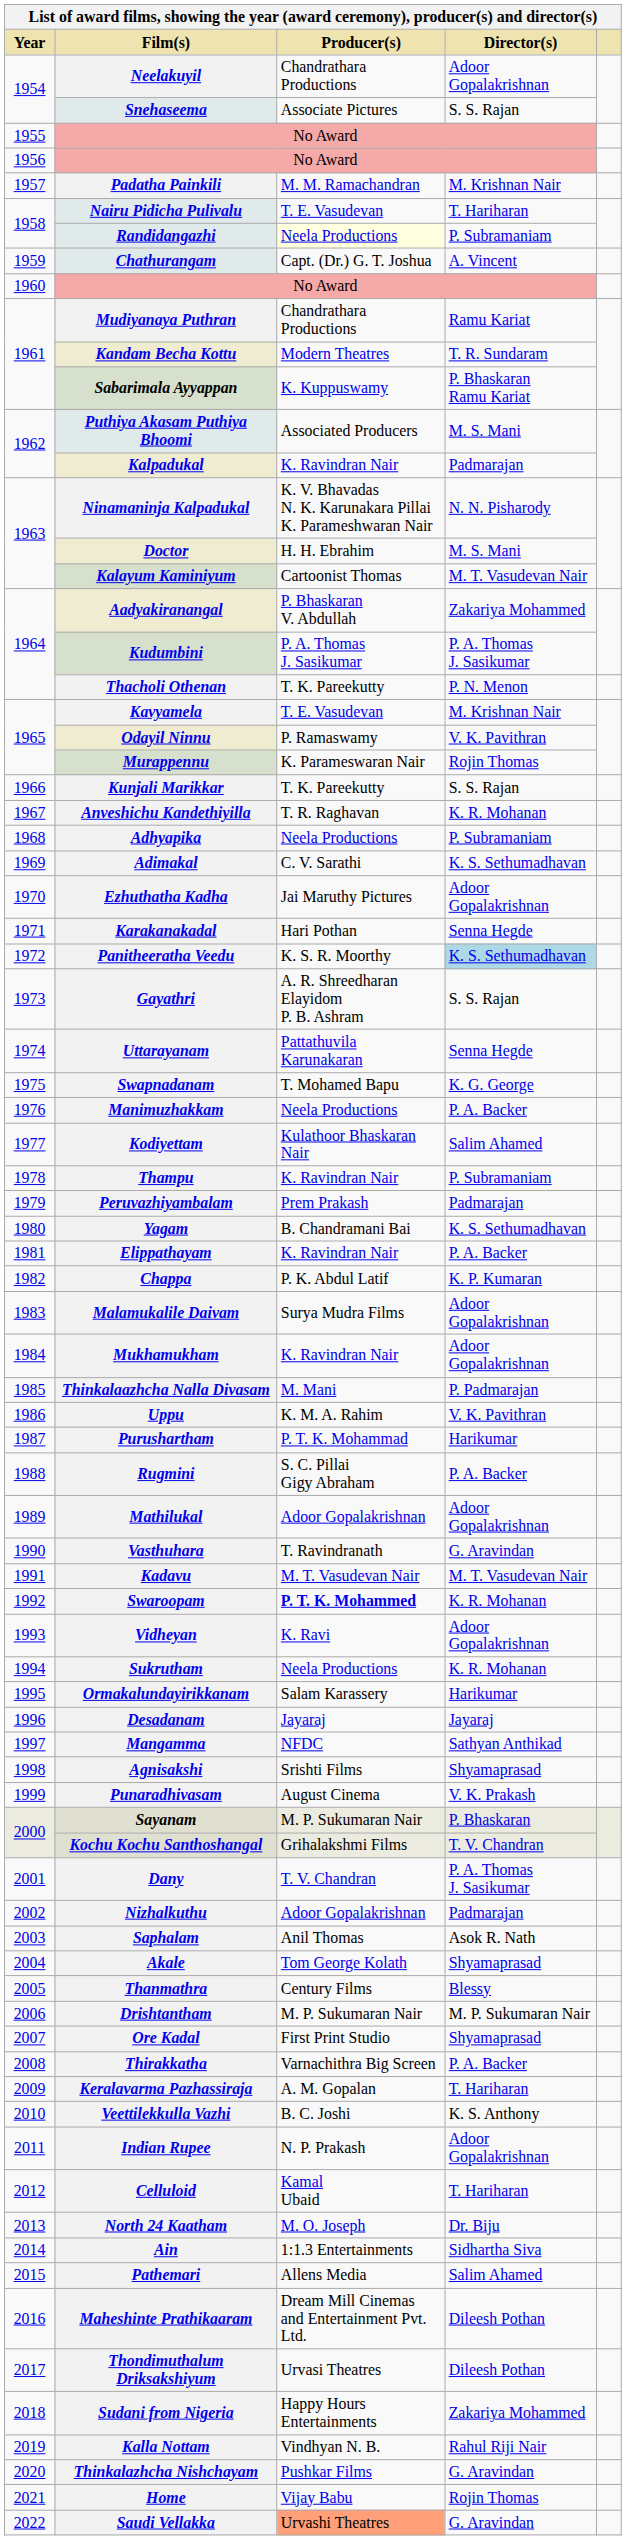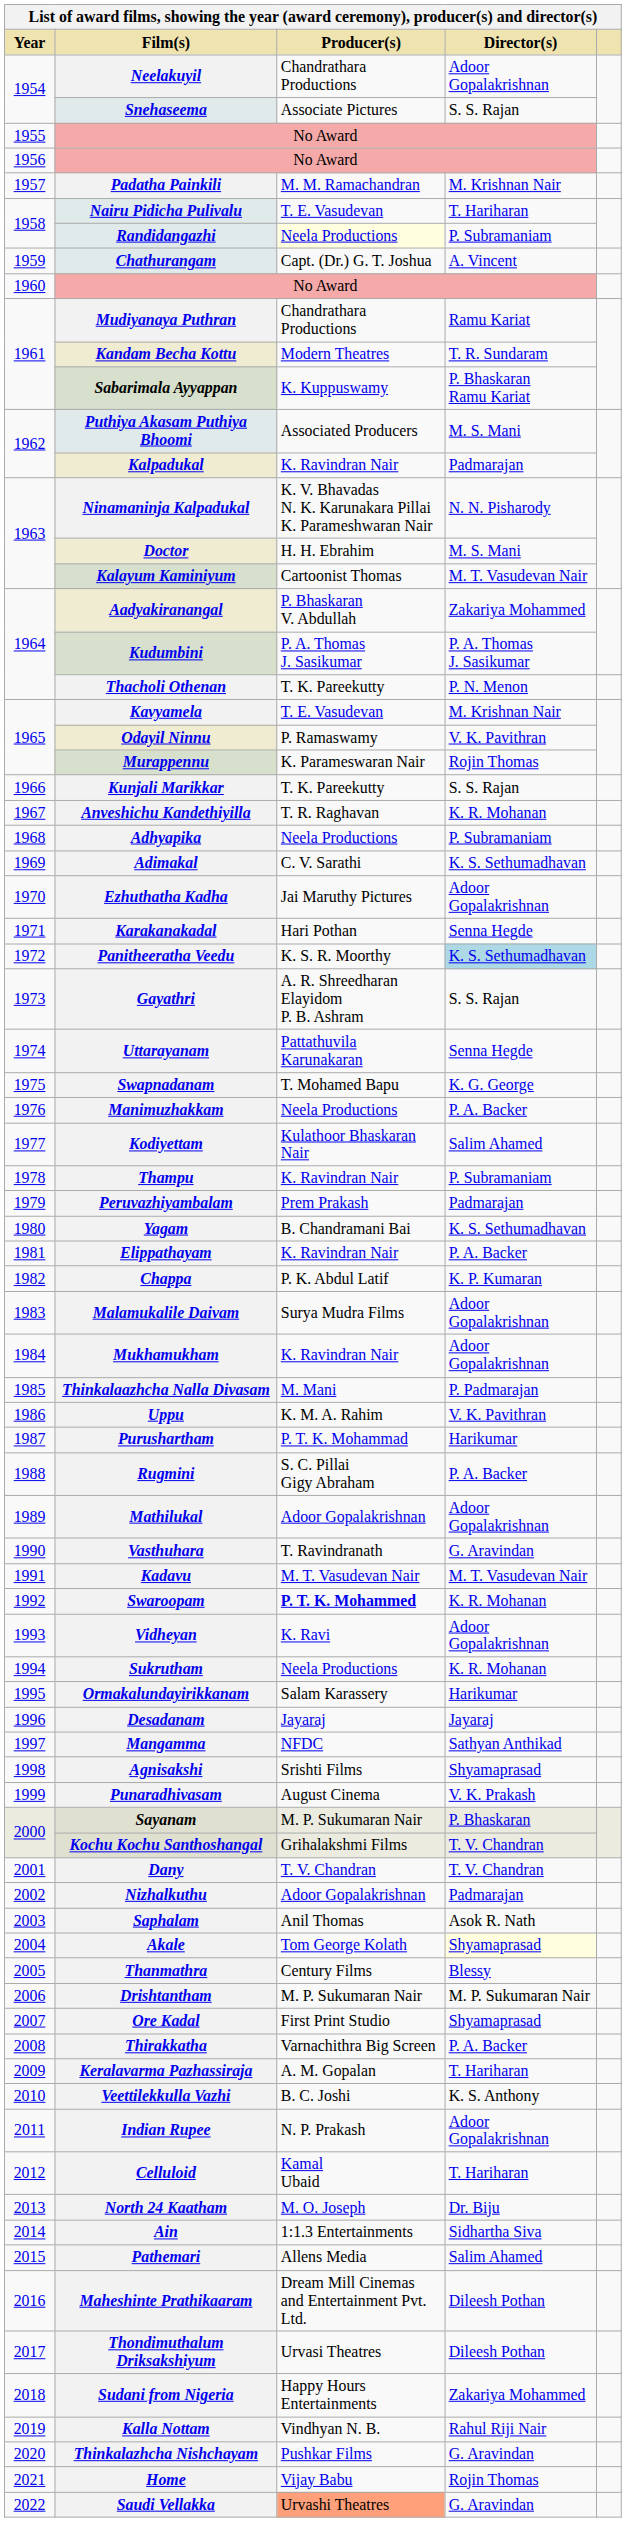Dany | Director(s): P. A. Thomas J. Sasikumar -> T. V. Chandran
Akale | Director(s): no background -> lightyellow background
